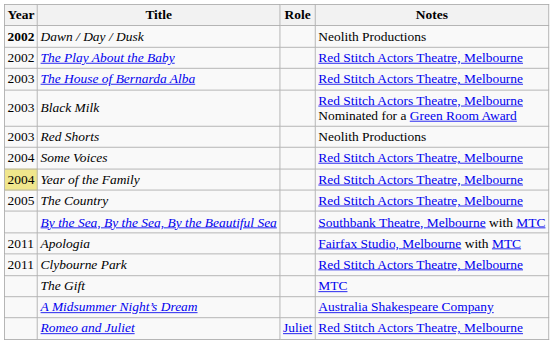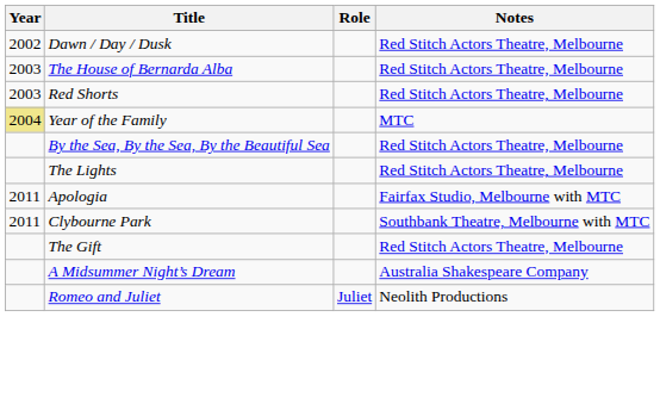Dawn / Day / Dusk | Year: bold -> normal
Dawn / Day / Dusk | Notes: Neolith Productions -> Red Stitch Actors Theatre, Melbourne
- row: 2002 | The Play About the Baby | Red Stitch Actors Theatre, Melbourne
- row: 2003 | Black Milk | Red Stitch Actors Theatre, Melbourne Nominated for a Green Room Award
Red Shorts | Notes: Neolith Productions -> Red Stitch Actors Theatre, Melbourne
- row: 2004 | Some Voices | Red Stitch Actors Theatre, Melbourne
Year of the Family | Notes: Red Stitch Actors Theatre, Melbourne -> MTC
- row: 2005 | The Country | Red Stitch Actors Theatre, Melbourne
By the Sea, By the Sea, By the Beautiful Sea | Notes: Southbank Theatre, Melbourne with MTC -> Red Stitch Actors Theatre, Melbourne
+ row: The Lights | Red Stitch Actors Theatre, Melbourne
Clybourne Park | Notes: Red Stitch Actors Theatre, Melbourne -> Southbank Theatre, Melbourne with MTC
The Gift | Notes: MTC -> Red Stitch Actors Theatre, Melbourne
Romeo and Juliet | Notes: Red Stitch Actors Theatre, Melbourne -> Neolith Productions
